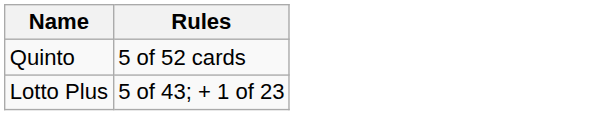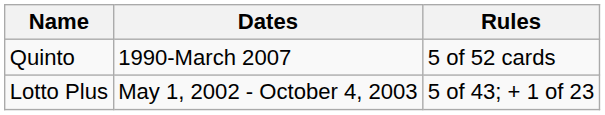+ column: Dates | 1990-March 2007 | May 1, 2002 - October 4, 2003
